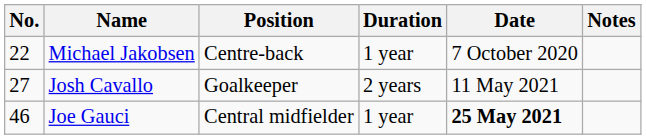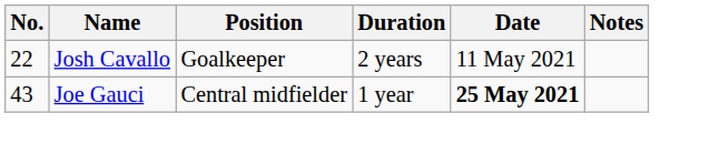- row: 22 | Michael Jakobsen | Centre-back | 1 year | 7 October 2020
Josh Cavallo | No.: 27 -> 22
Joe Gauci | No.: 46 -> 43
